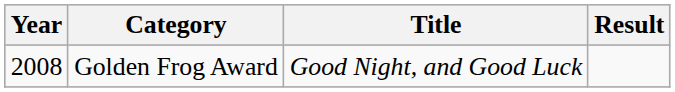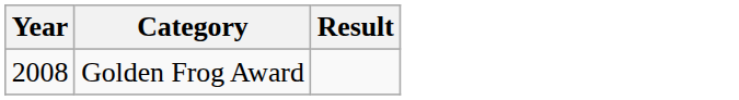- column: Title | Good Night, and Good Luck
